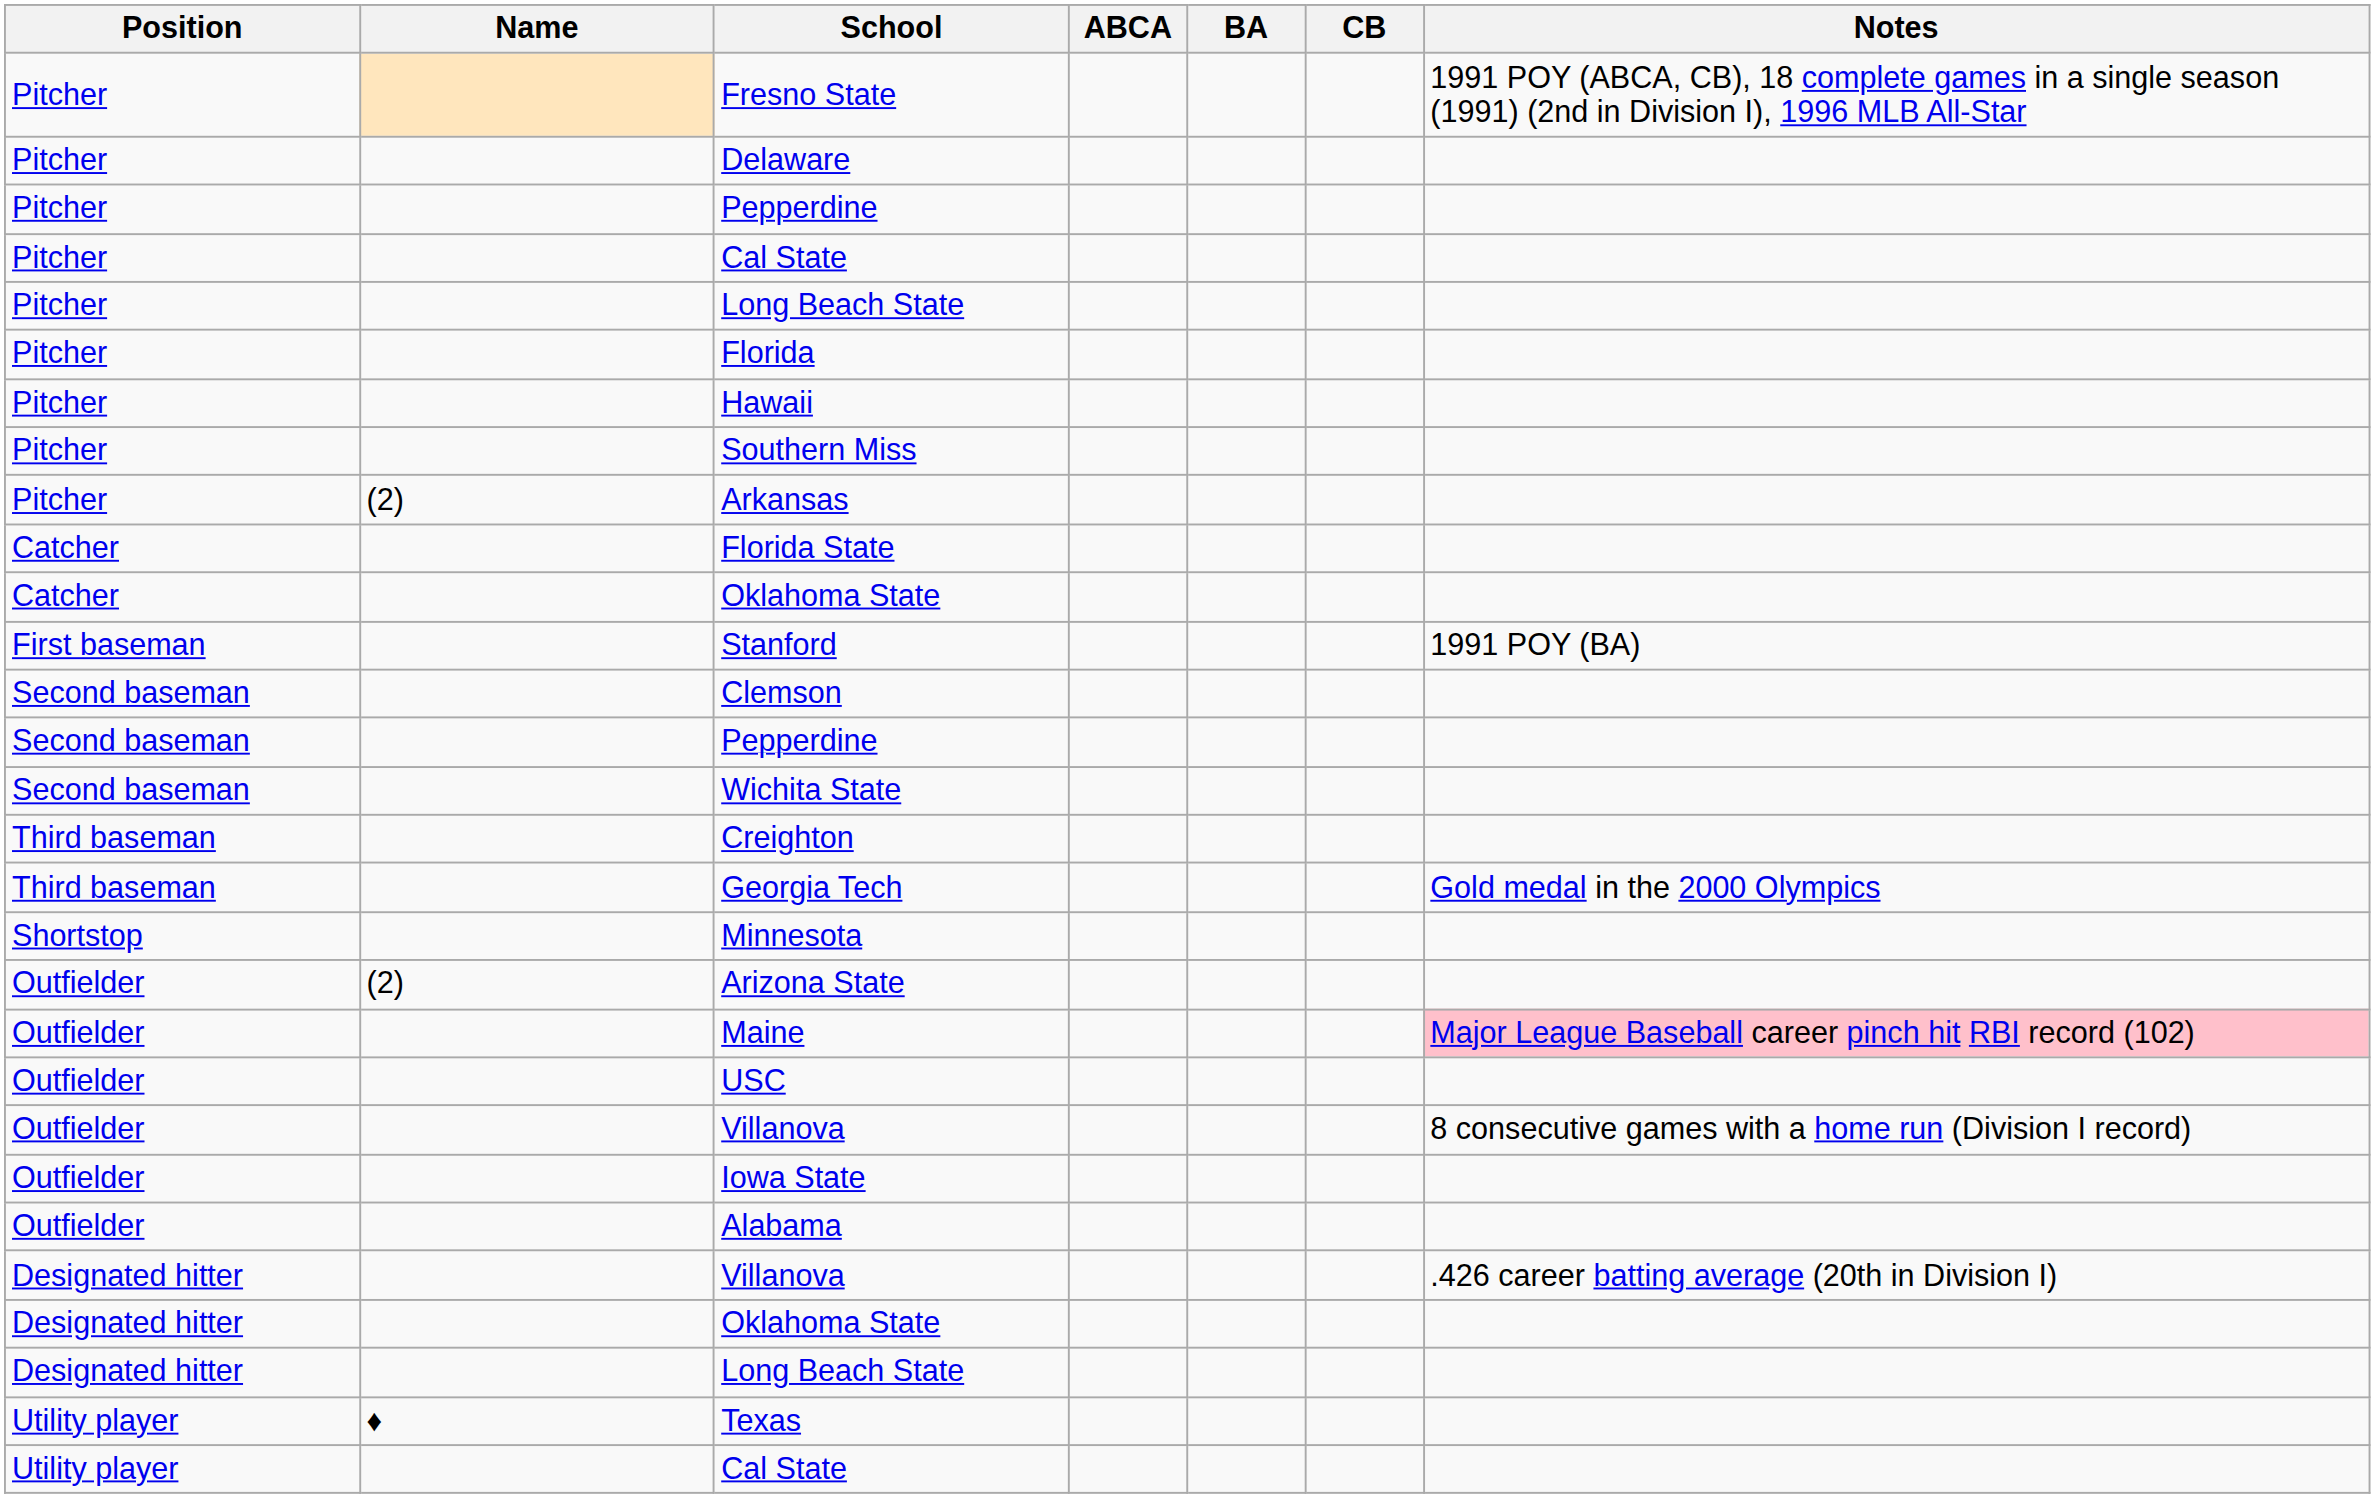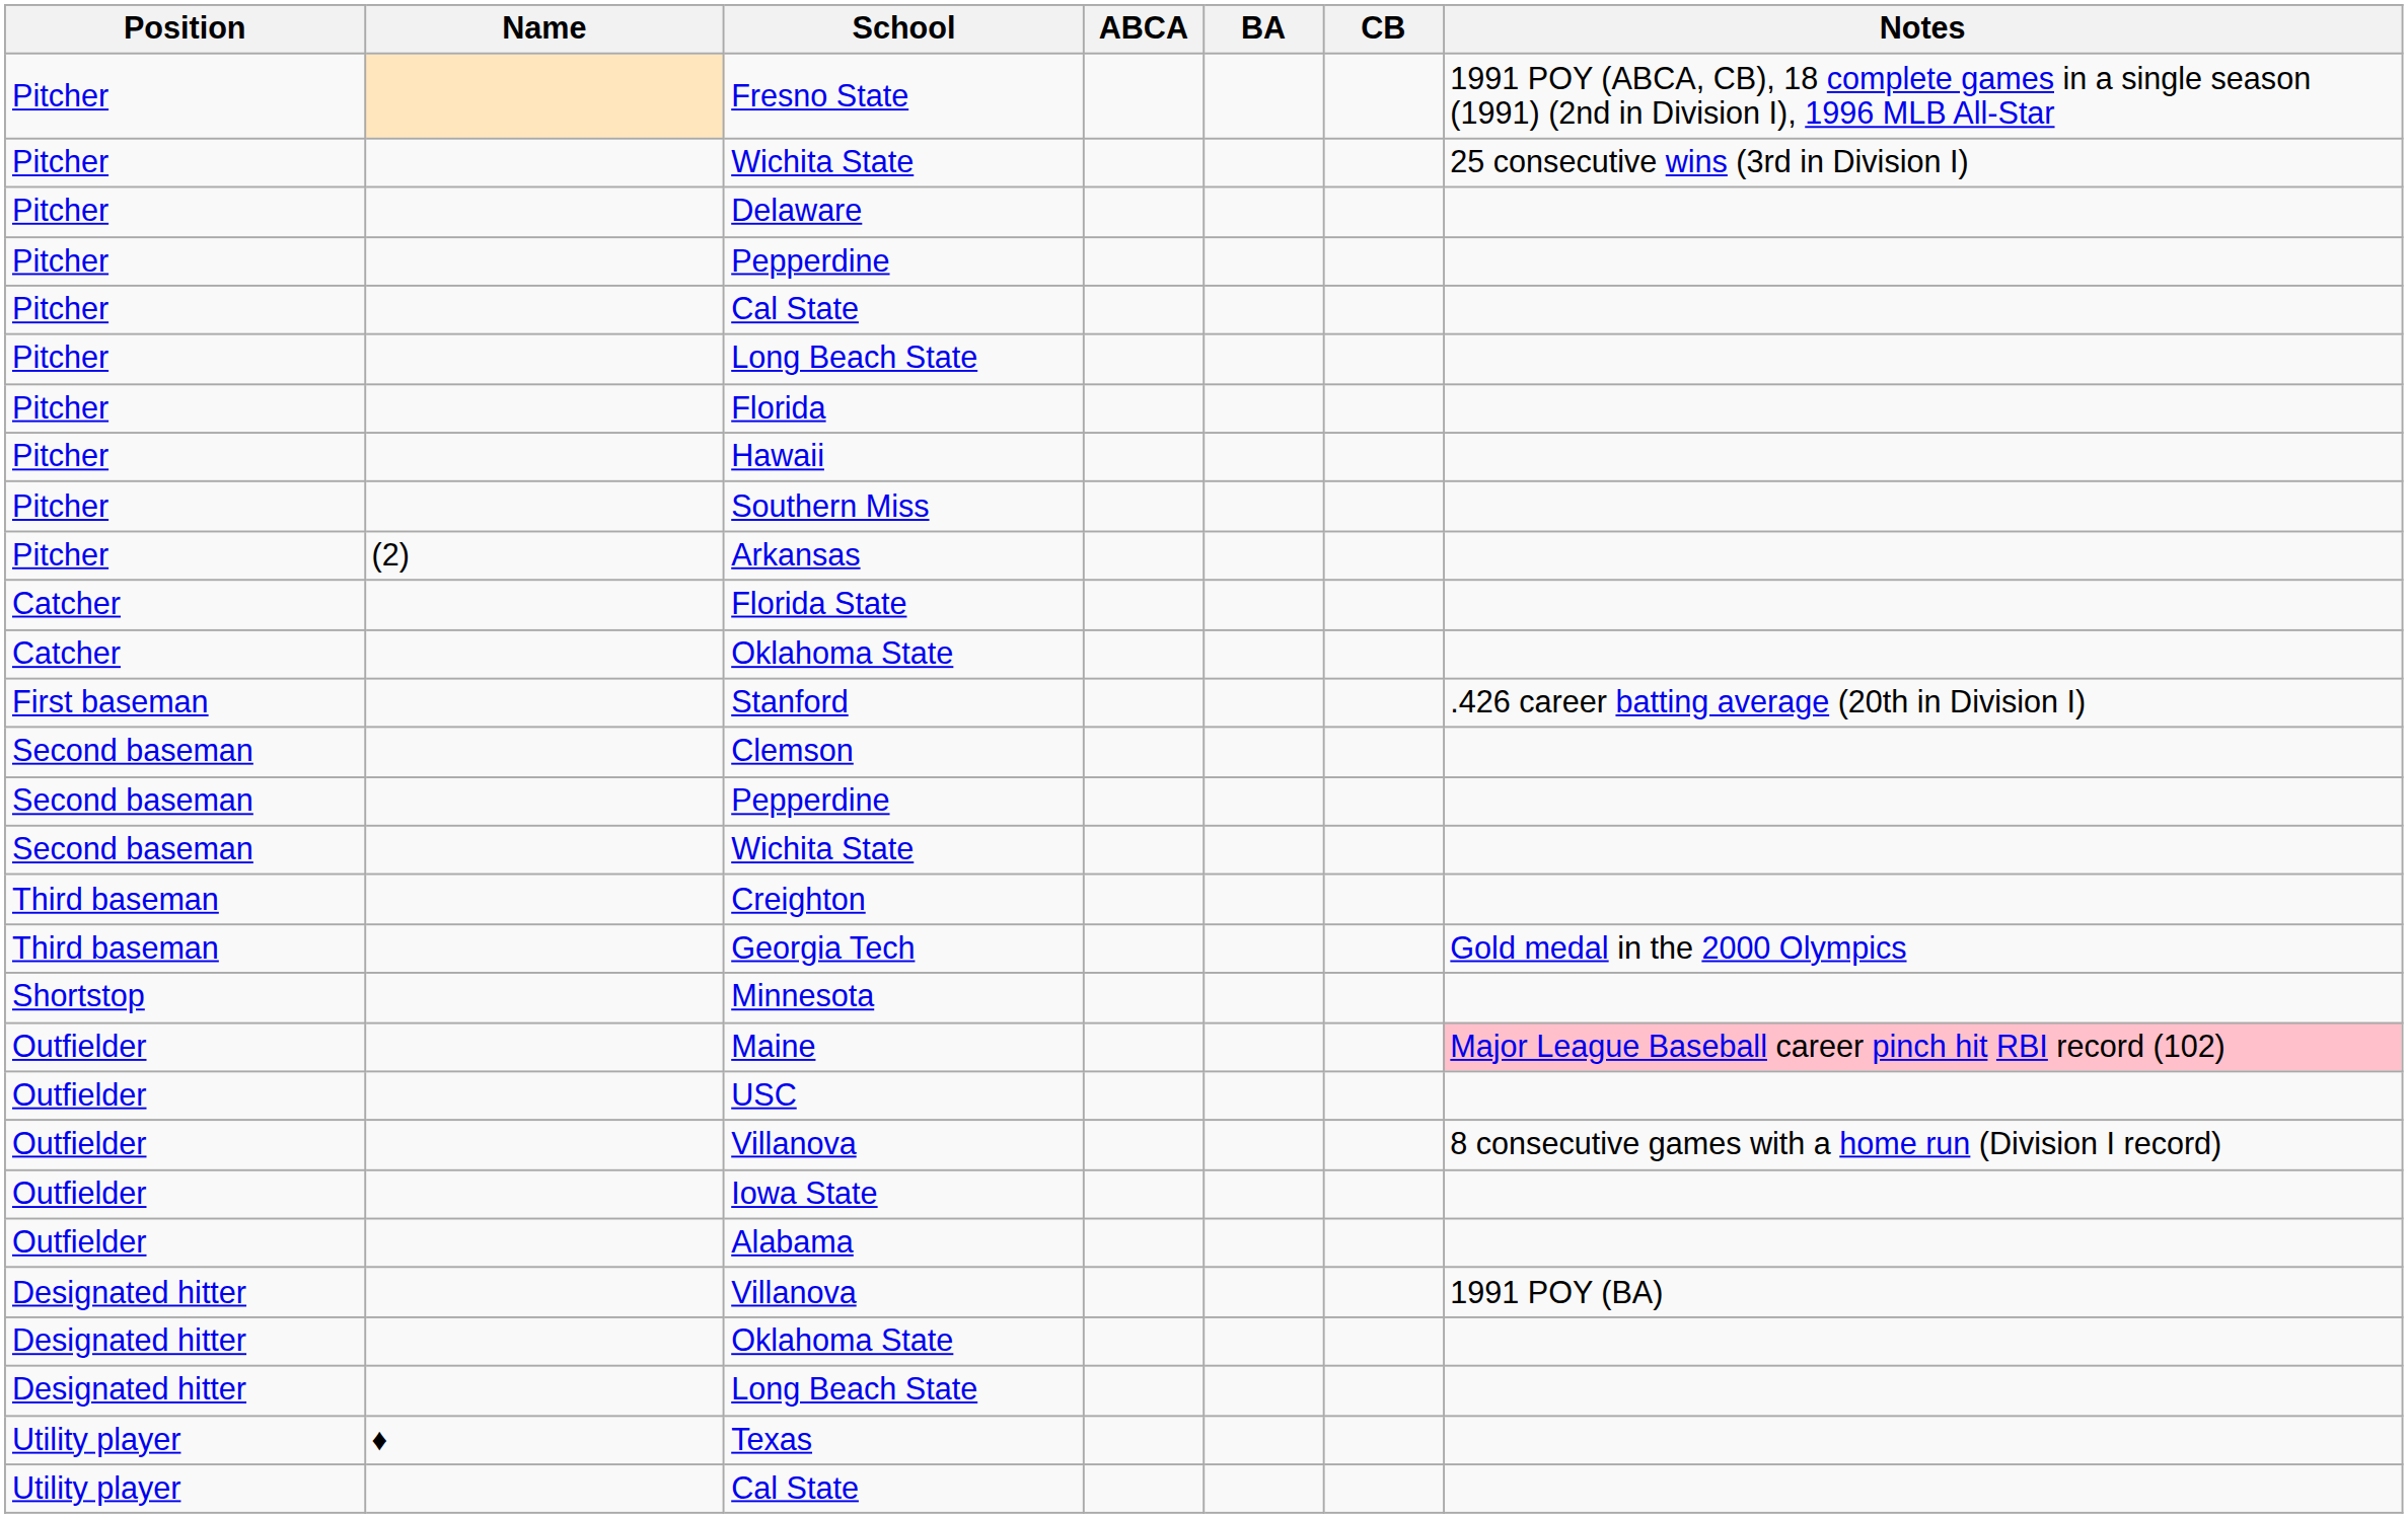+ row: Pitcher | Wichita State | 25 consecutive wins (3rd in Division I)
Stanford | Notes: 1991 POY (BA) -> .426 career batting average (20th in Division I)
- row: Outfielder | (2) | Arizona State
Designated hitter / Villanova | Notes: .426 career batting average (20th in Division I) -> 1991 POY (BA)
